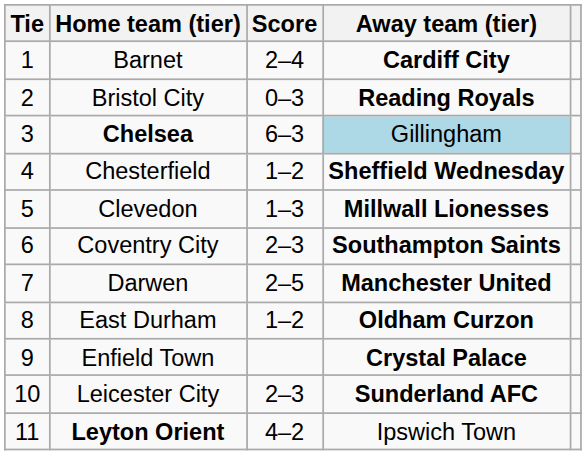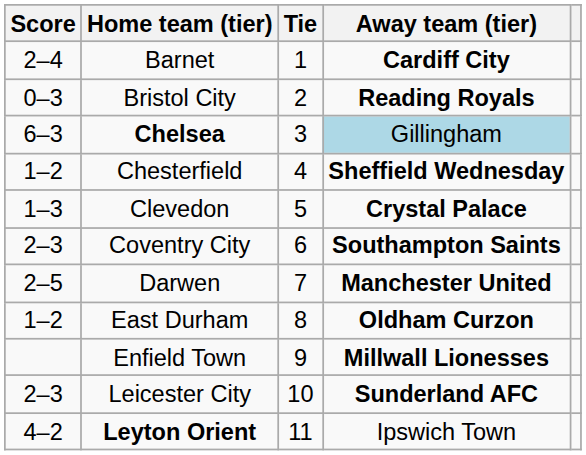columns swapped: Tie <-> Score
Clevedon | Away team (tier): Millwall Lionesses -> Crystal Palace
Enfield Town | Away team (tier): Crystal Palace -> Millwall Lionesses
